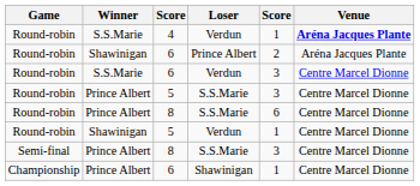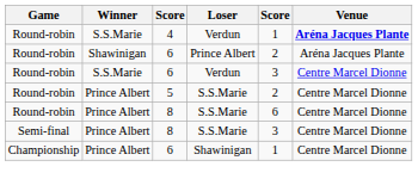Prince Albert / 5 | column 5: 3 -> 2
- row: Round-robin | Shawinigan | 5 | Verdun | 1 | Centre Marcel Dionne
